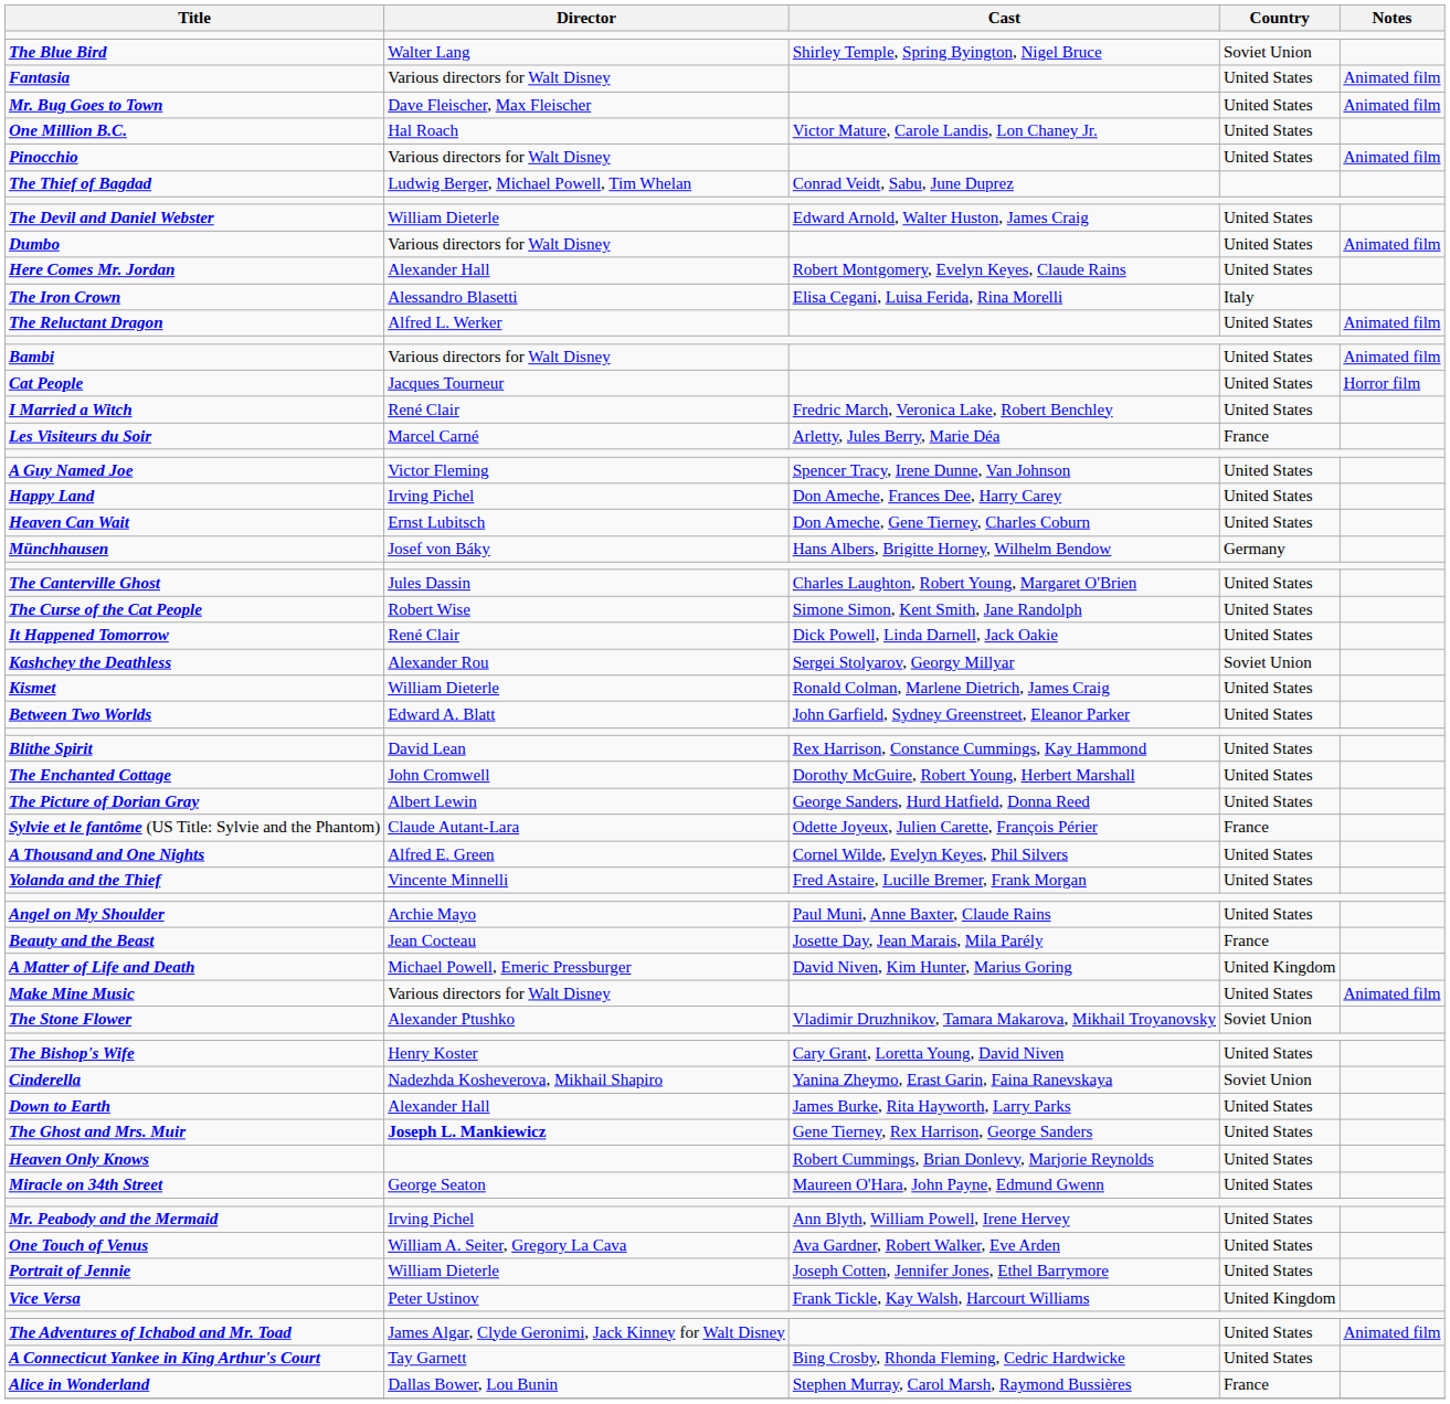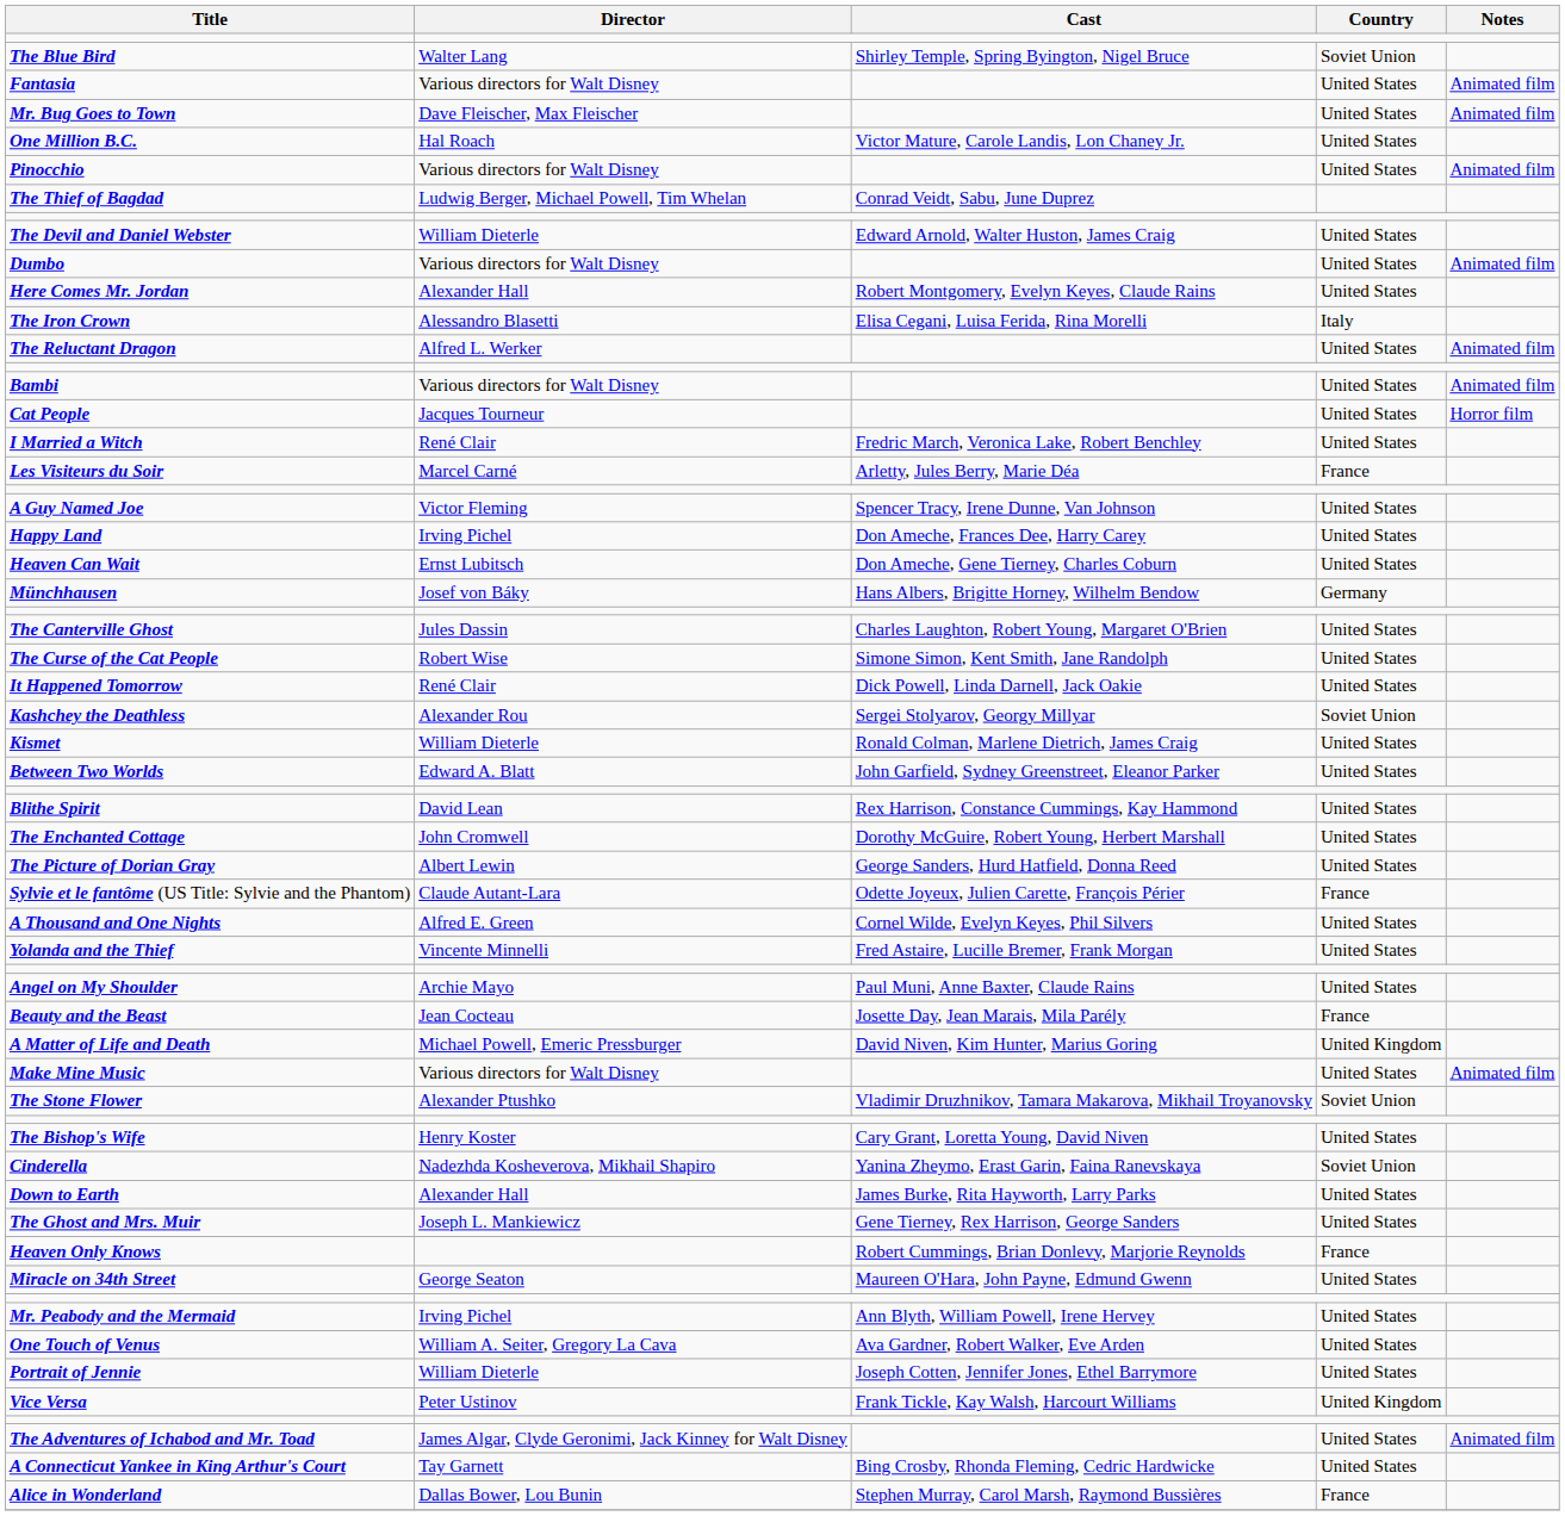The Ghost and Mrs. Muir | Director: bold -> normal
Heaven Only Knows | Country: United States -> France
